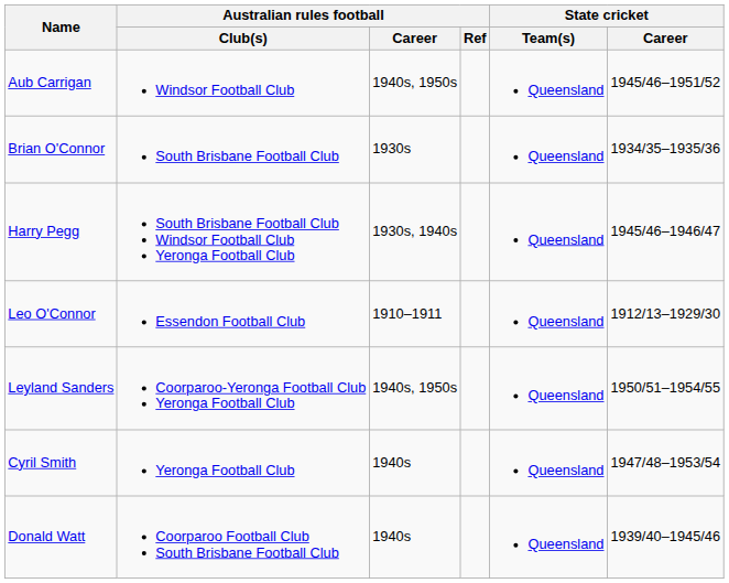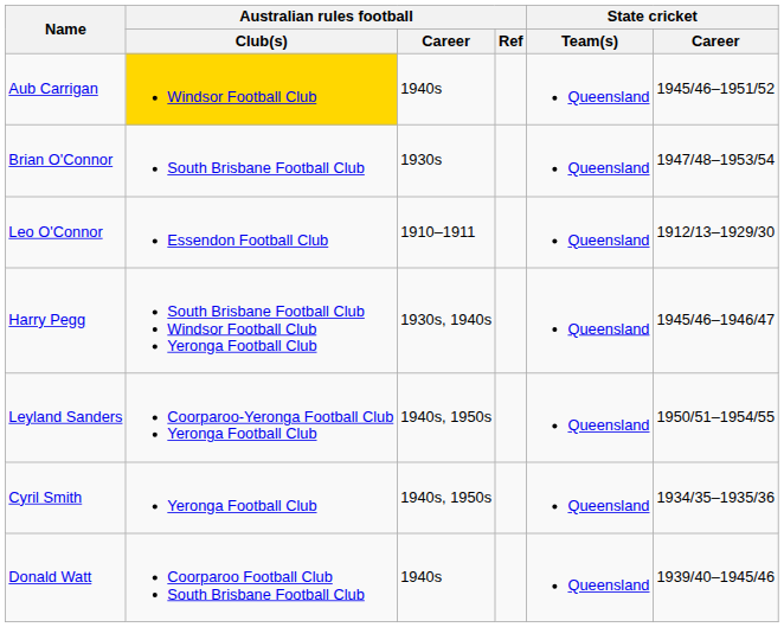Aub Carrigan | Australian rules football / Club(s): no background -> gold background
Aub Carrigan | Australian rules football / Career: 1940s, 1950s -> 1940s
Brian O'Connor | State cricket / Career: 1934/35–1935/36 -> 1947/48–1953/54
rows swapped: Leo O'Connor <-> Harry Pegg
Cyril Smith | Australian rules football / Career: 1940s -> 1940s, 1950s
Cyril Smith | State cricket / Career: 1947/48–1953/54 -> 1934/35–1935/36
